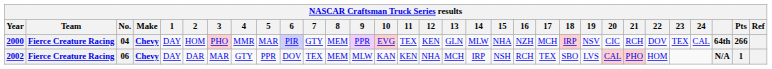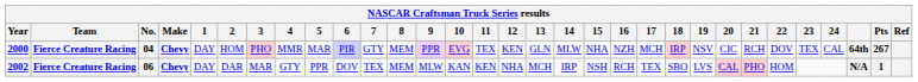2000 | Pts: 266 -> 267
